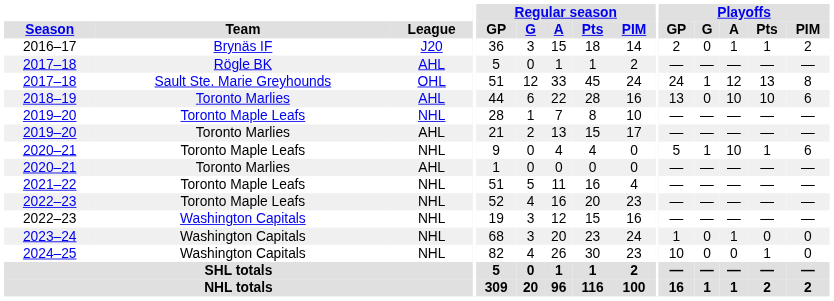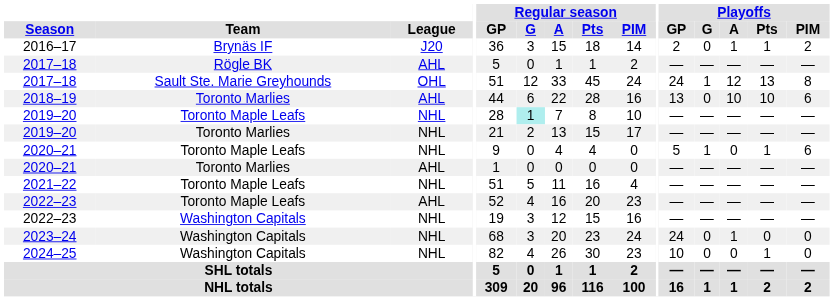2019–20 / Toronto Maple Leafs | Regular season / G: no background -> paleturquoise background
2019–20 / Toronto Marlies | League: AHL -> NHL
2020–21 / Toronto Maple Leafs | Playoffs / A: 10 -> 0
2022–23 / Toronto Maple Leafs | League: NHL -> AHL
2023–24 | Playoffs / GP: 1 -> 24
